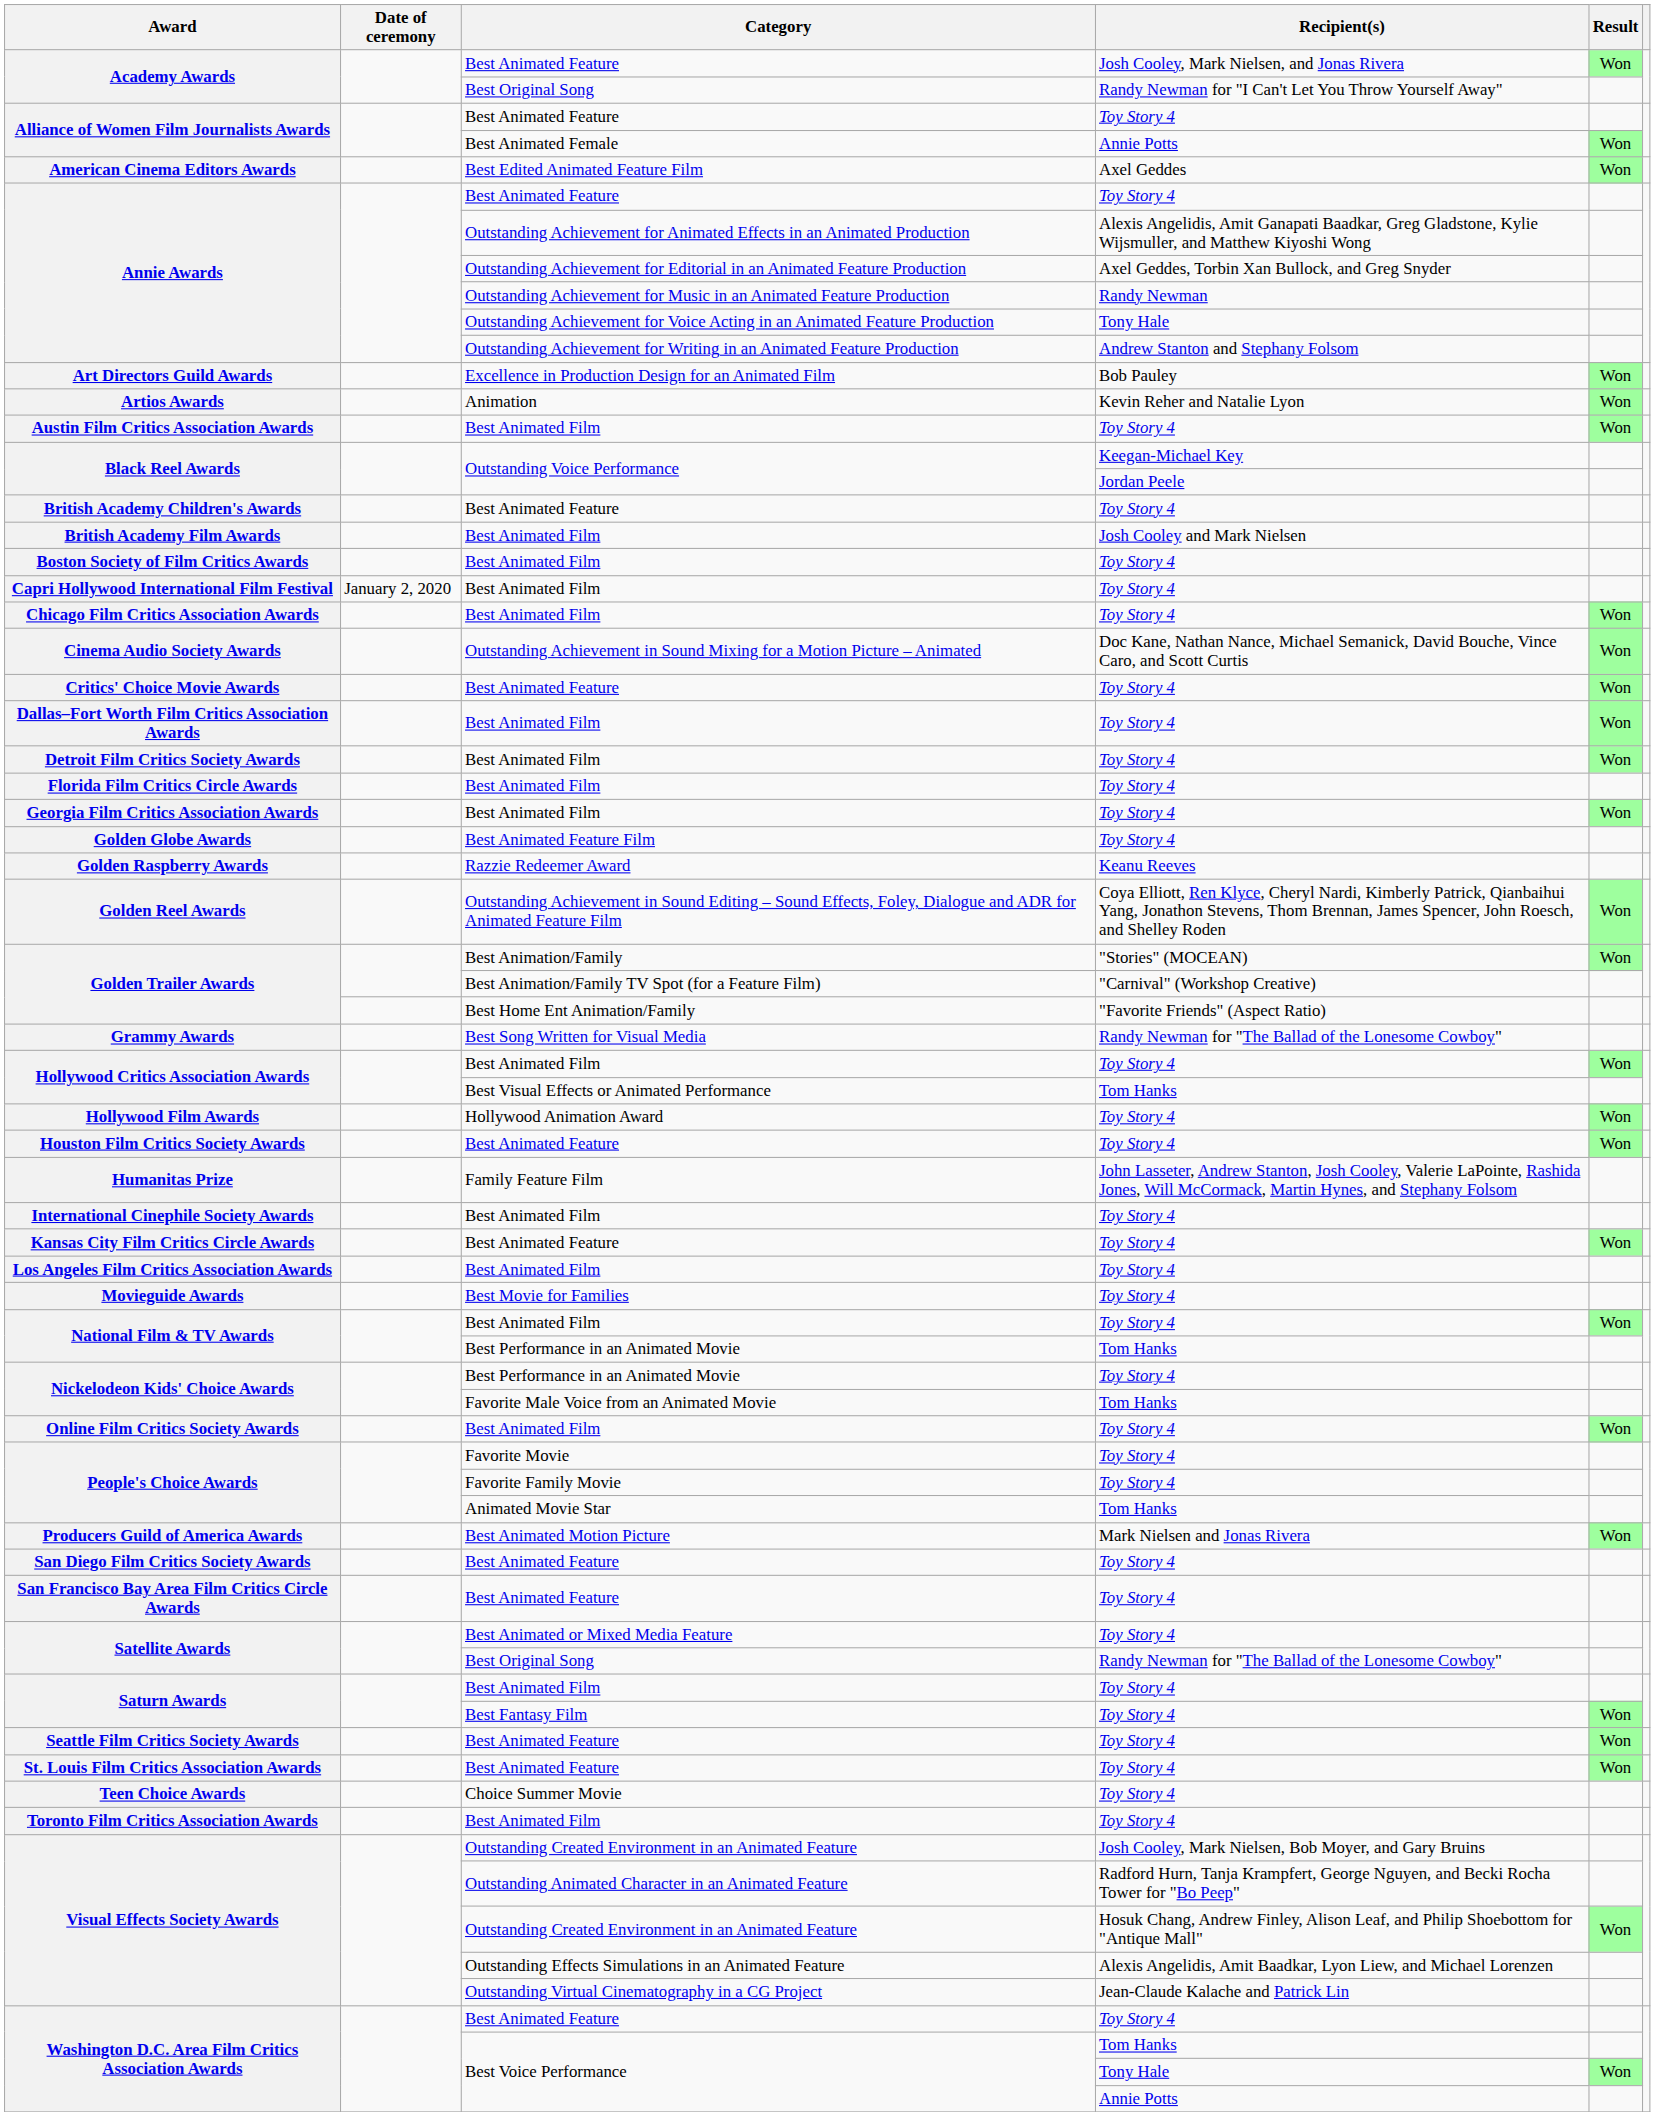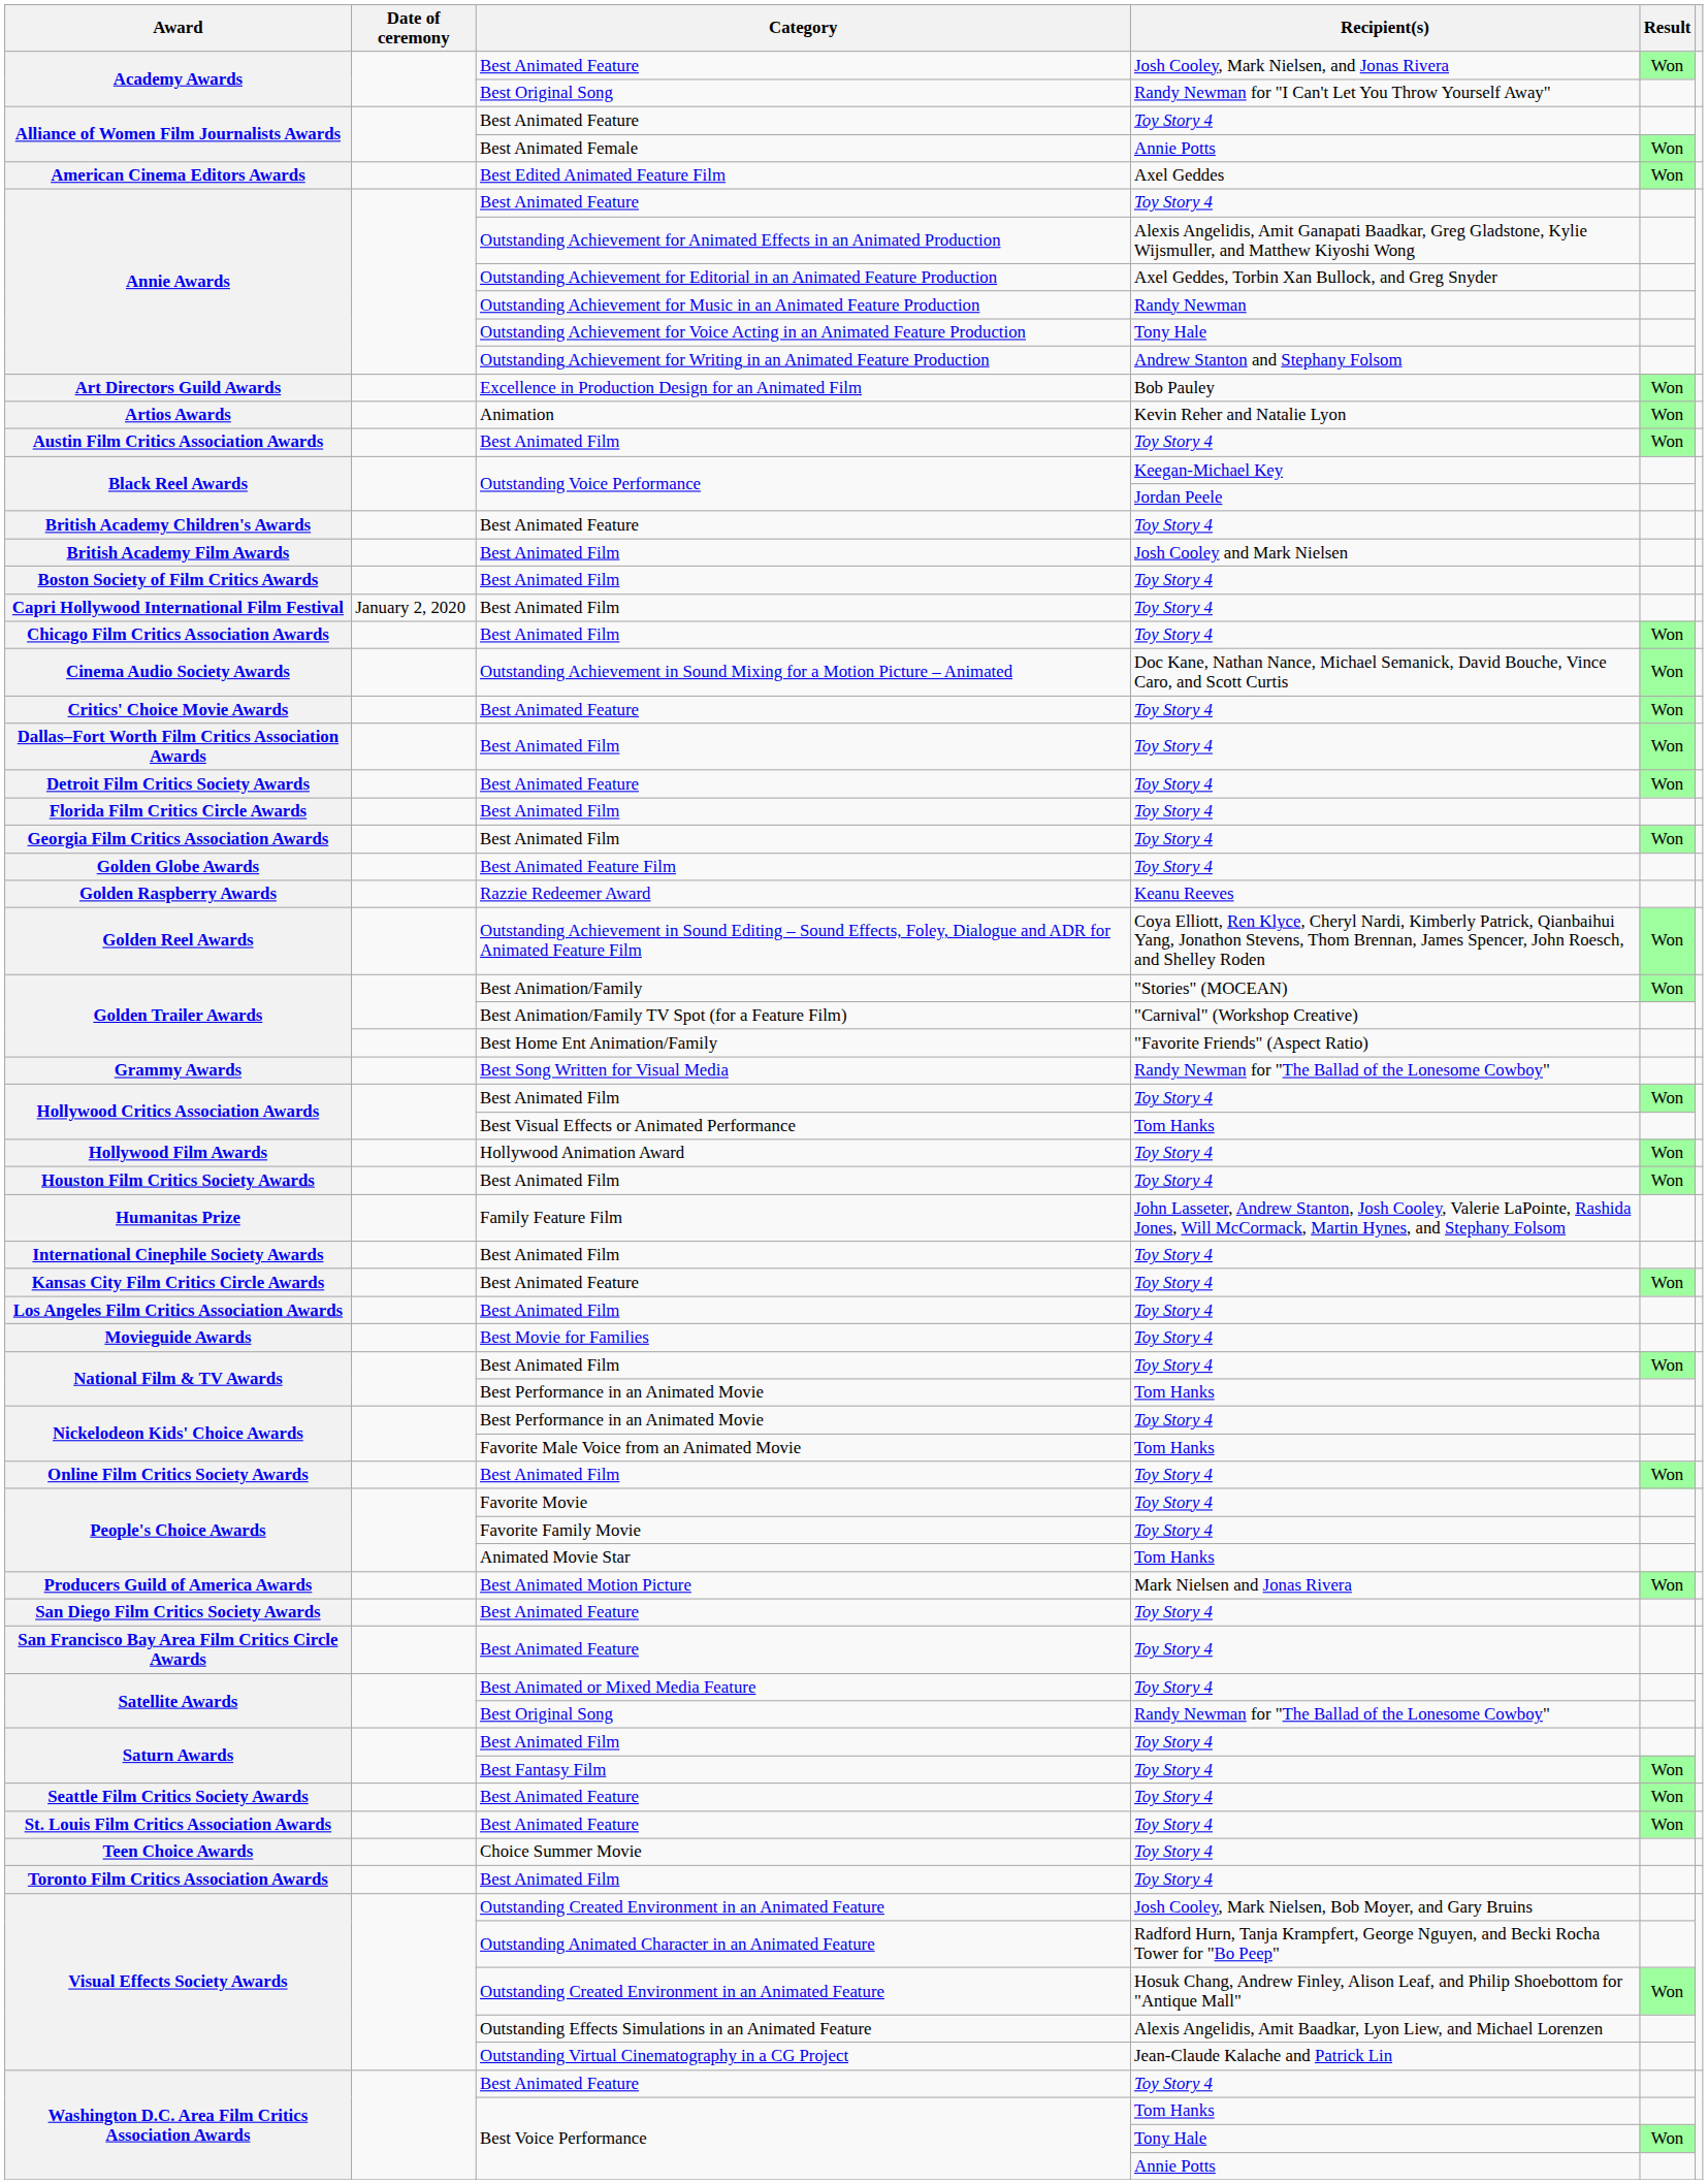Detroit Film Critics Society Awards | Category: Best Animated Film -> Best Animated Feature
Houston Film Critics Society Awards | Category: Best Animated Feature -> Best Animated Film
